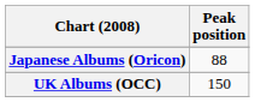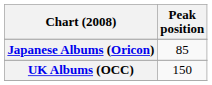Japanese Albums (Oricon) | Peak position: 88 -> 85
